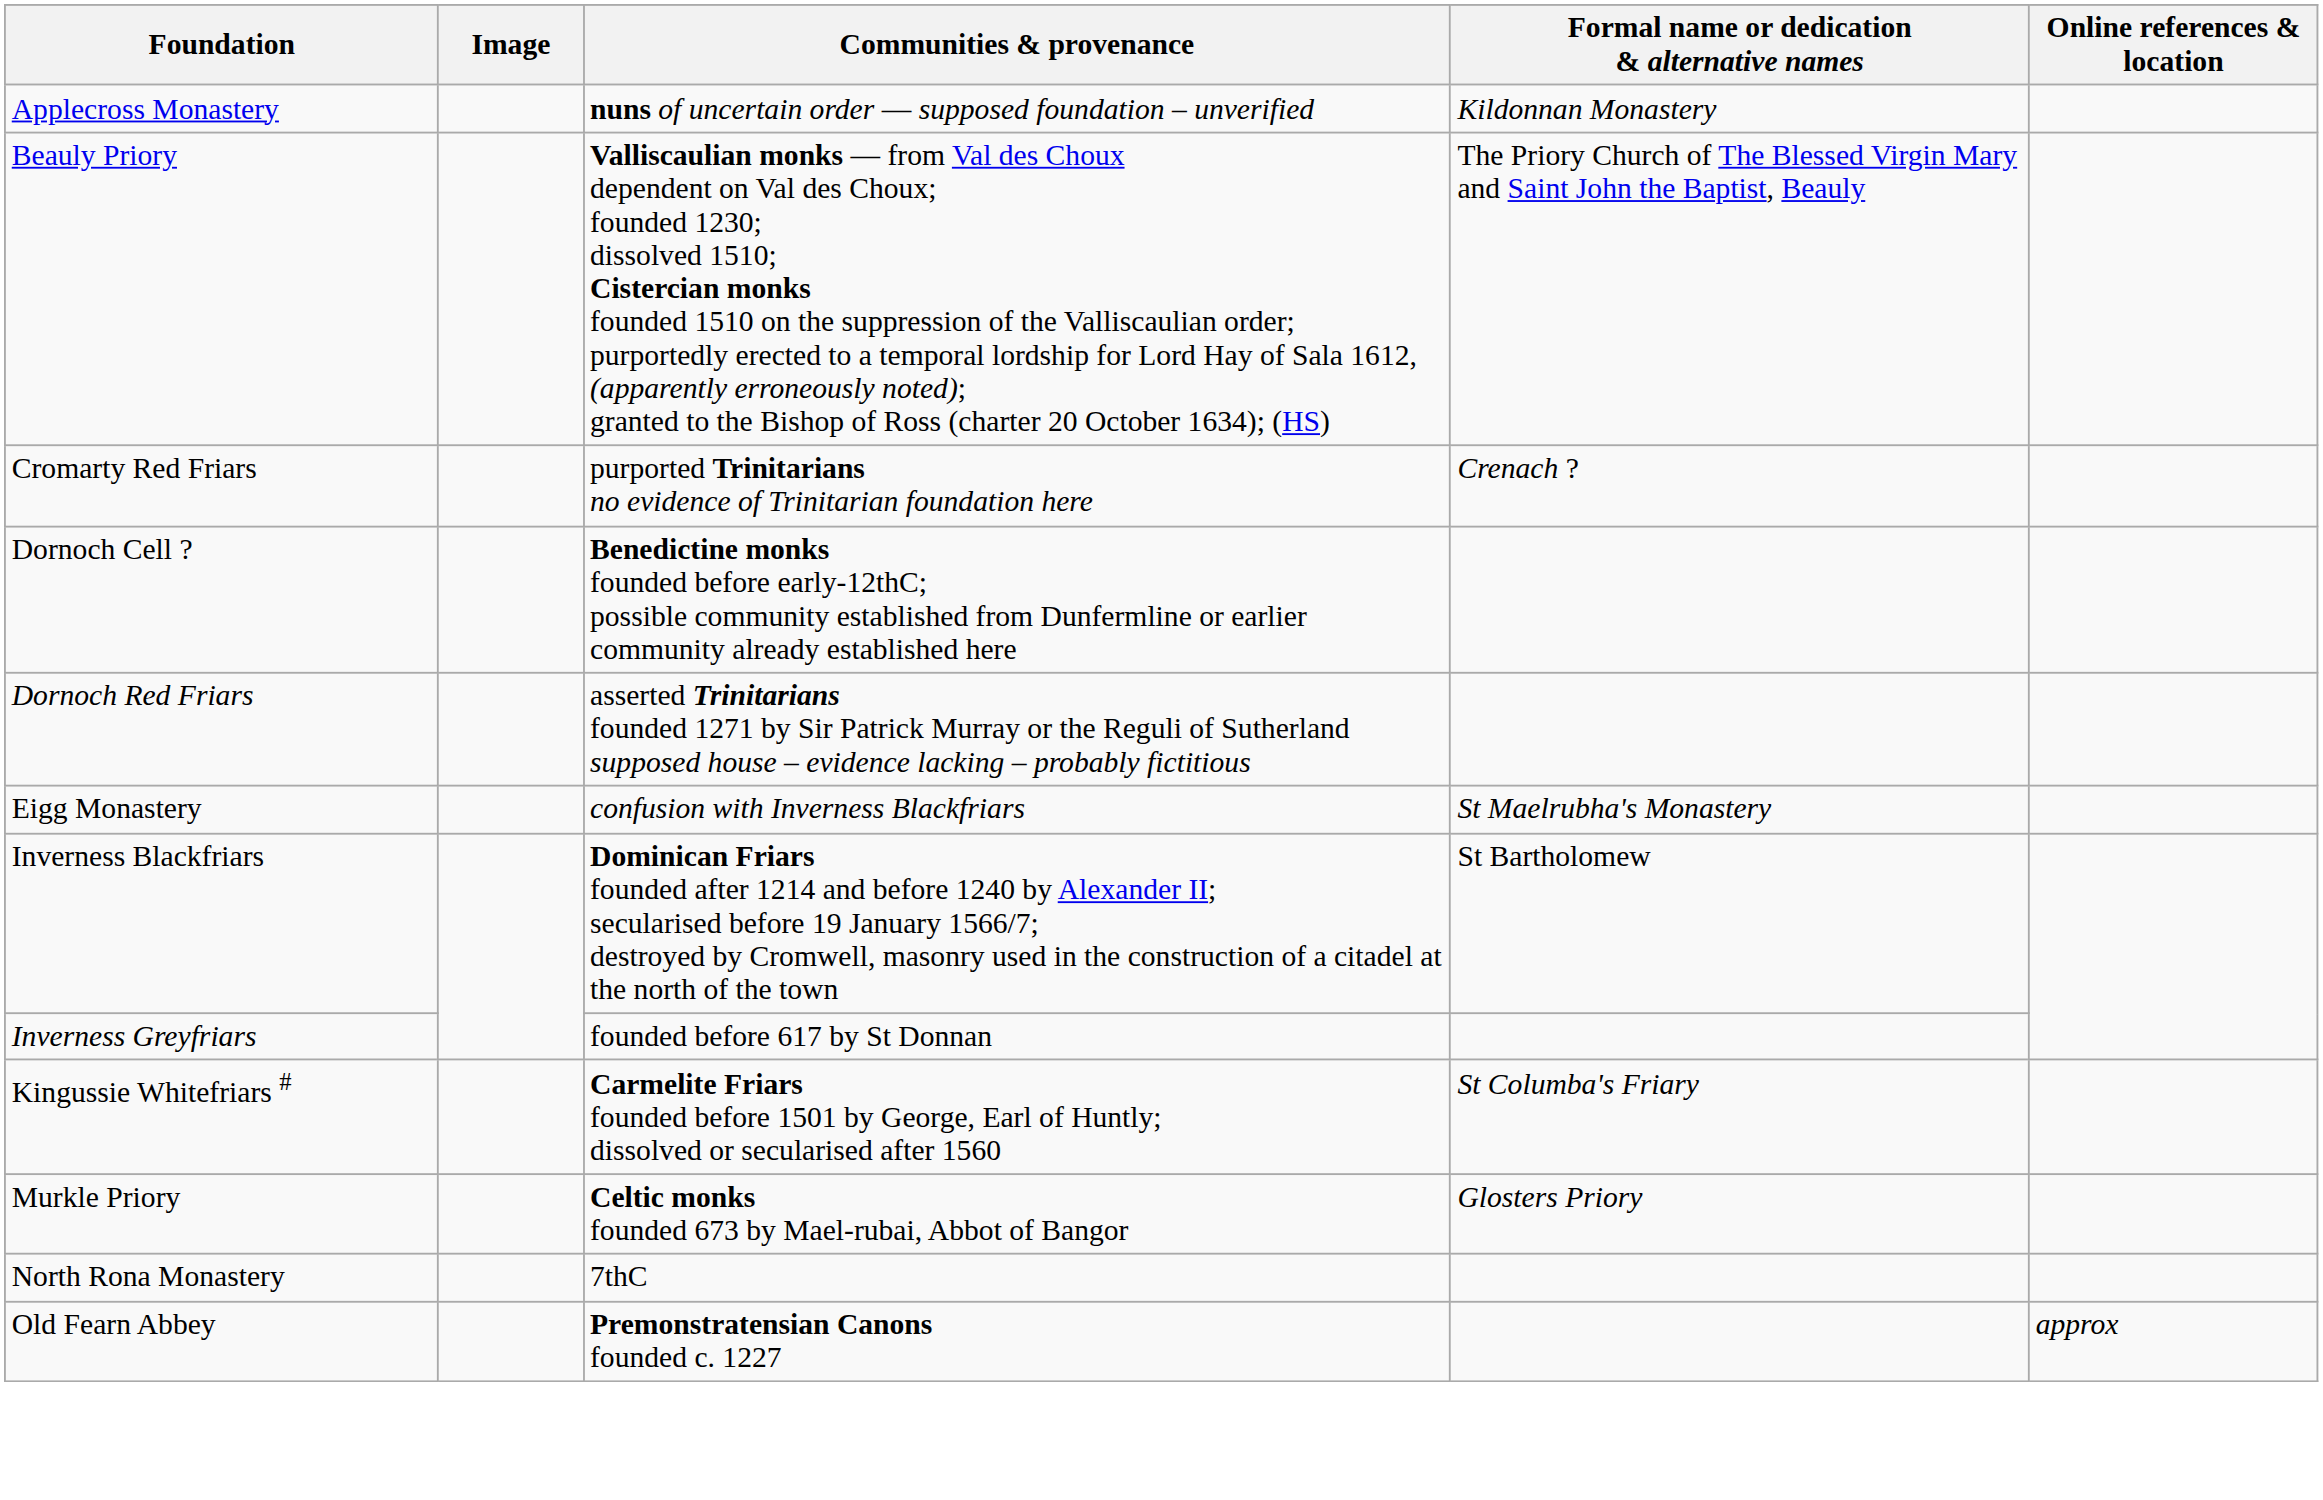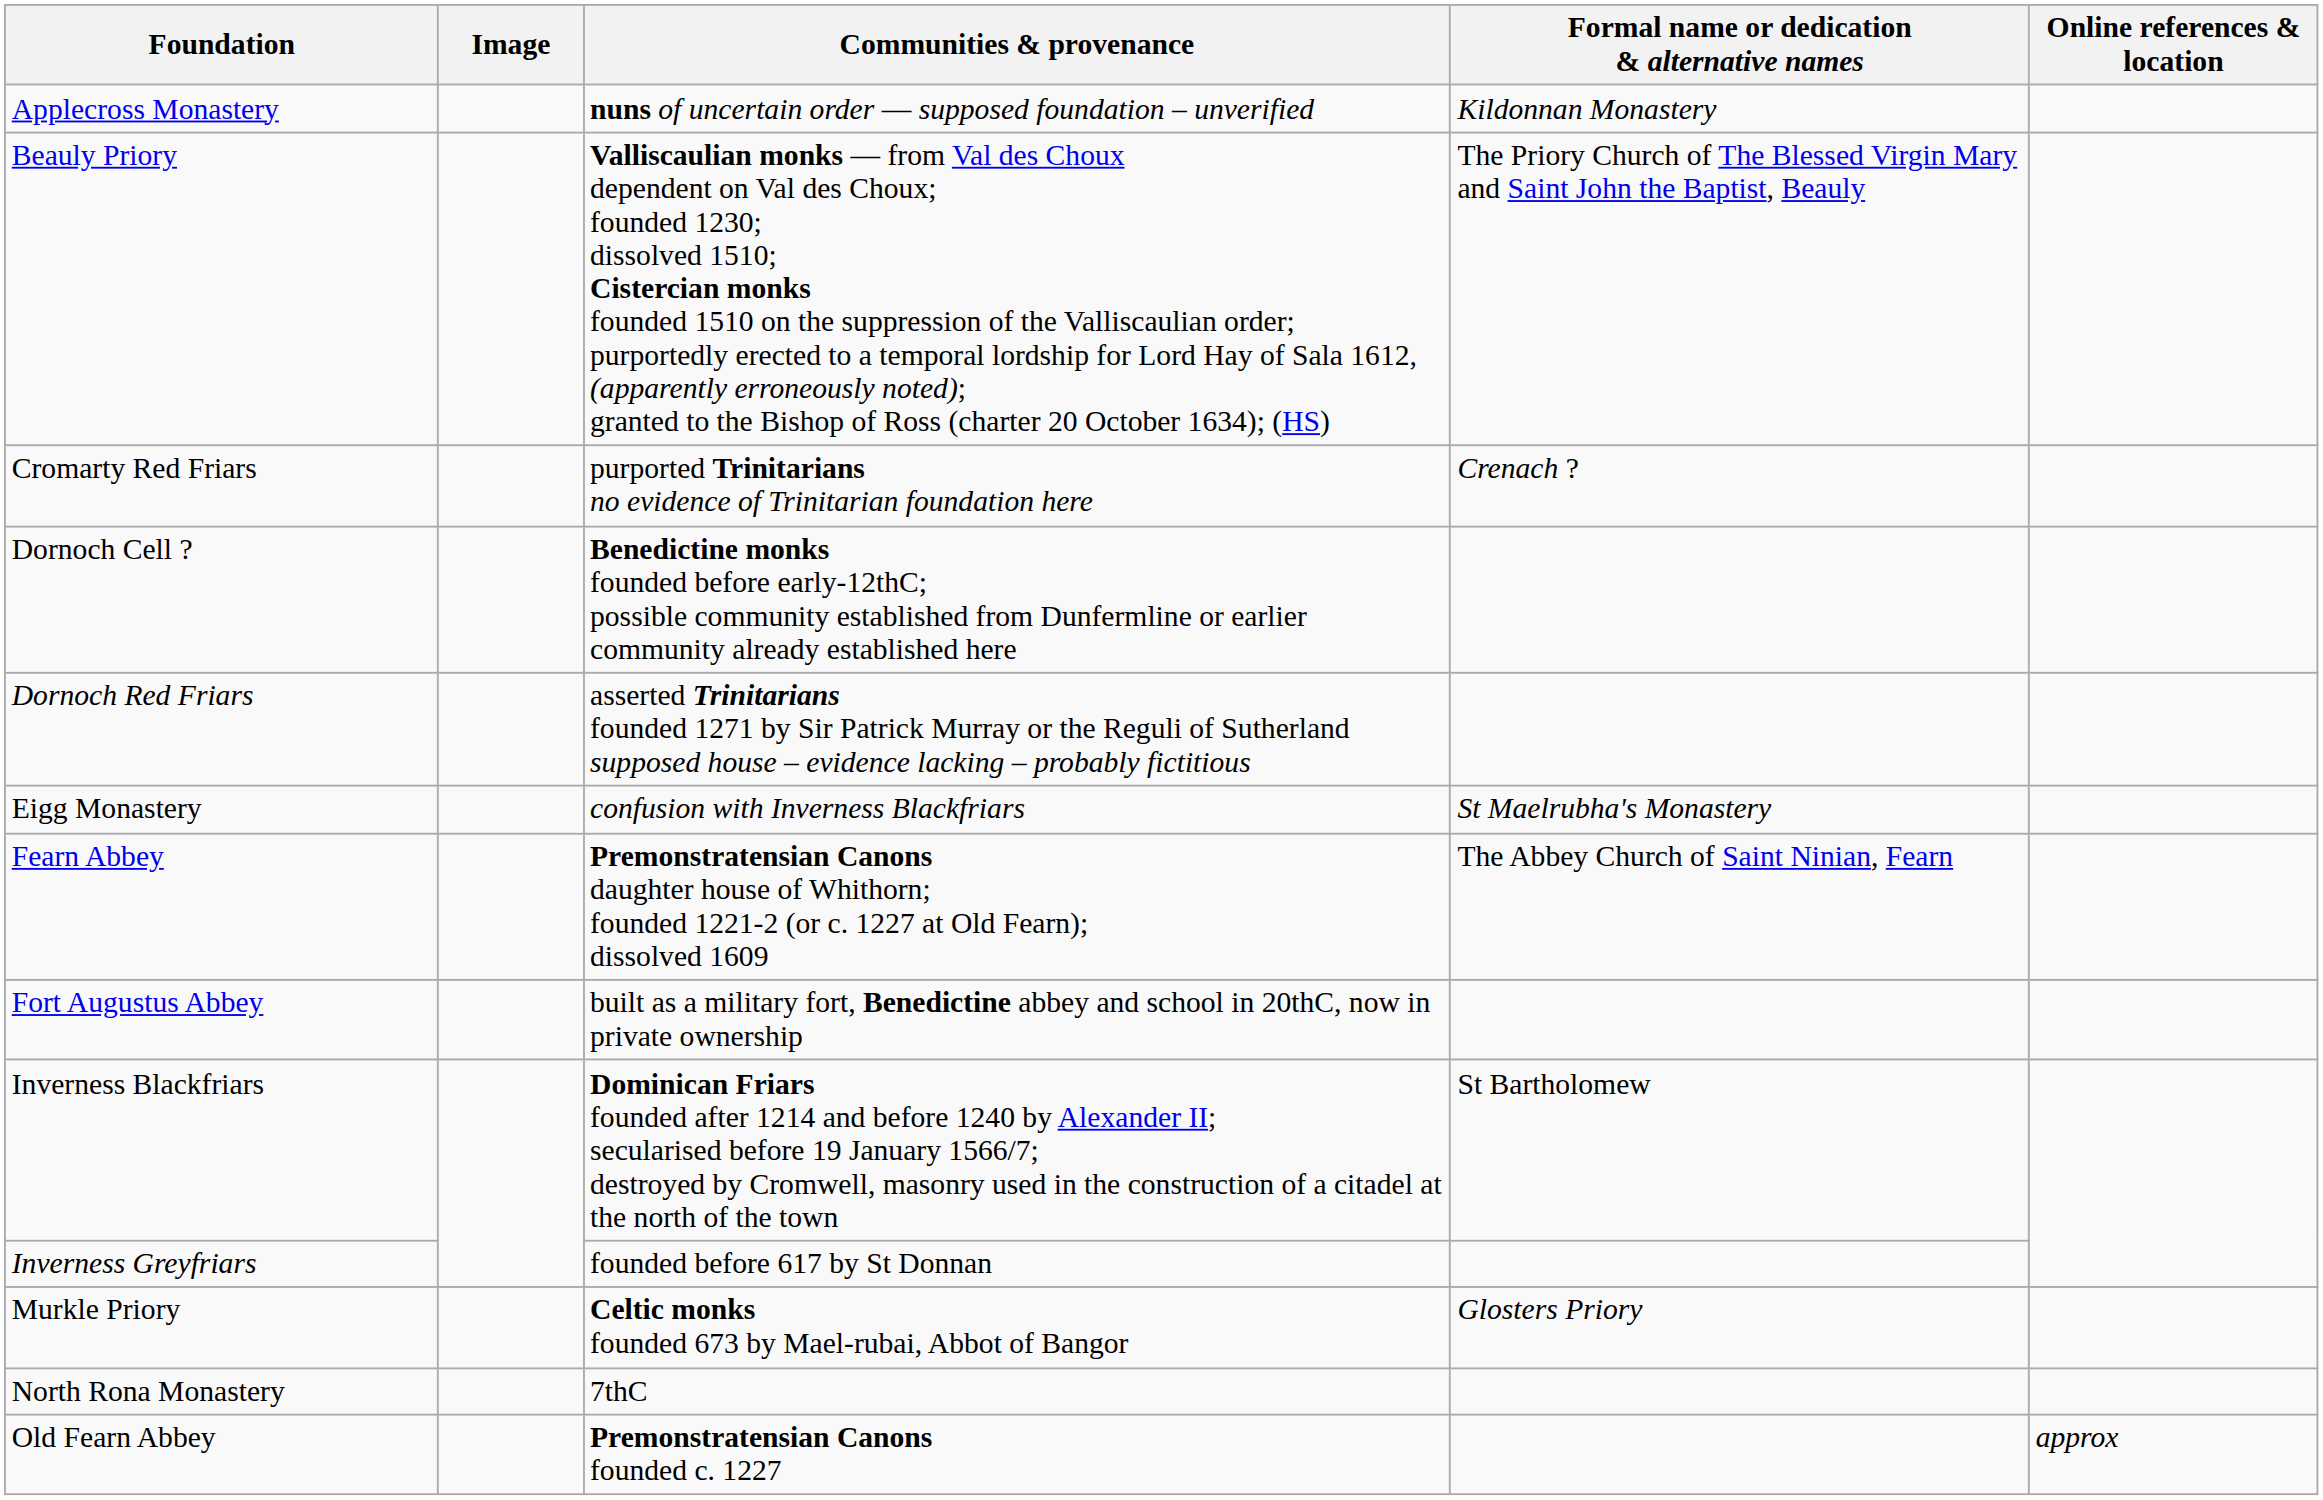+ row: Fearn Abbey | Premonstratensian Canons daughter house of Whithorn; founded 1221-2 (or c. 1227 at Old Fearn); dissolved 1609 | The Abbey Church of Saint Ninian, Fearn
+ row: Fort Augustus Abbey | built as a military fort, Benedictine abbey and school in 20thC, now in private ownership
- row: Kingussie Whitefriars # | Carmelite Friars founded before 1501 by George, Earl of Huntly; dissolved or secularised after 1560 | St Columba's Friary
